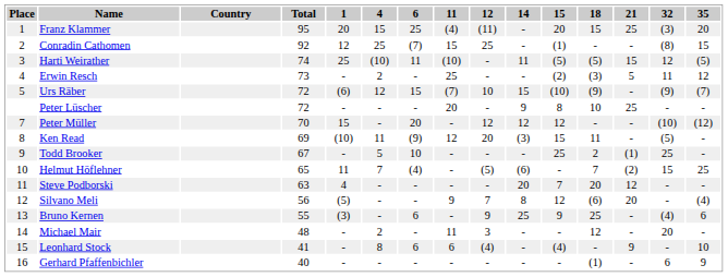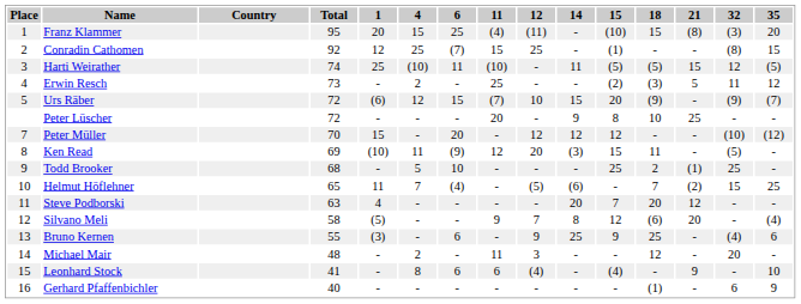Franz Klammer | 15: 20 -> (10)
Franz Klammer | 21: 25 -> (8)
Urs Räber | 15: (10) -> 20
Todd Brooker | Total: 67 -> 68
Silvano Meli | Total: 56 -> 58
